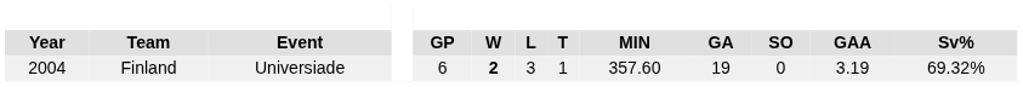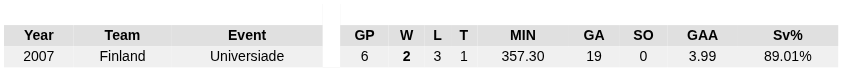Finland | Year: 2004 -> 2007
Finland | MIN: 357.60 -> 357.30
Finland | GAA: 3.19 -> 3.99
Finland | Sv%: 69.32% -> 89.01%
